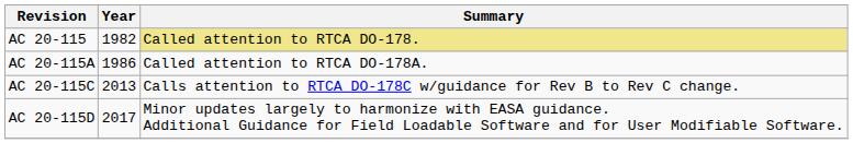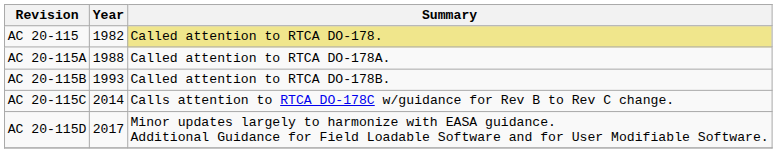AC 20-115A | Year: 1986 -> 1988
+ row: AC 20-115B | 1993 | Called attention to RTCA DO-178B.
AC 20-115C | Year: 2013 -> 2014
